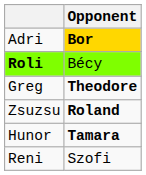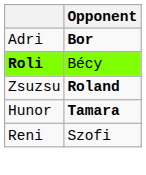Adri | Opponent: gold background -> no background
- row: Greg | Theodore
